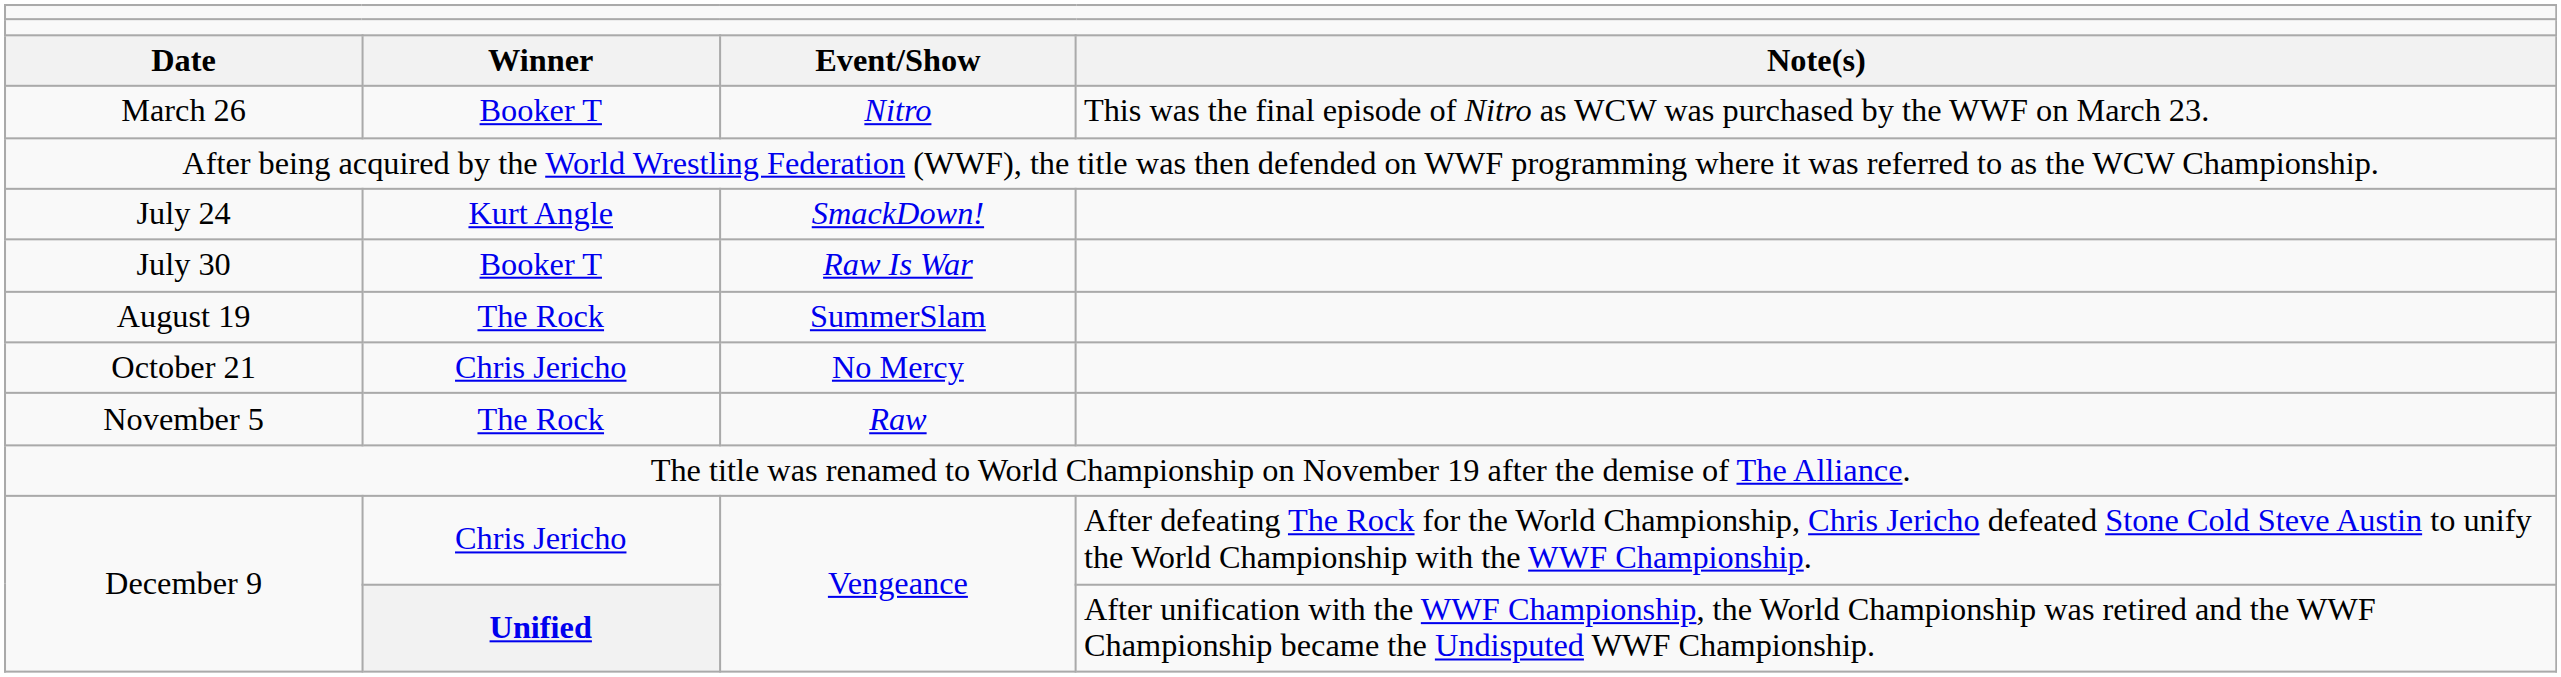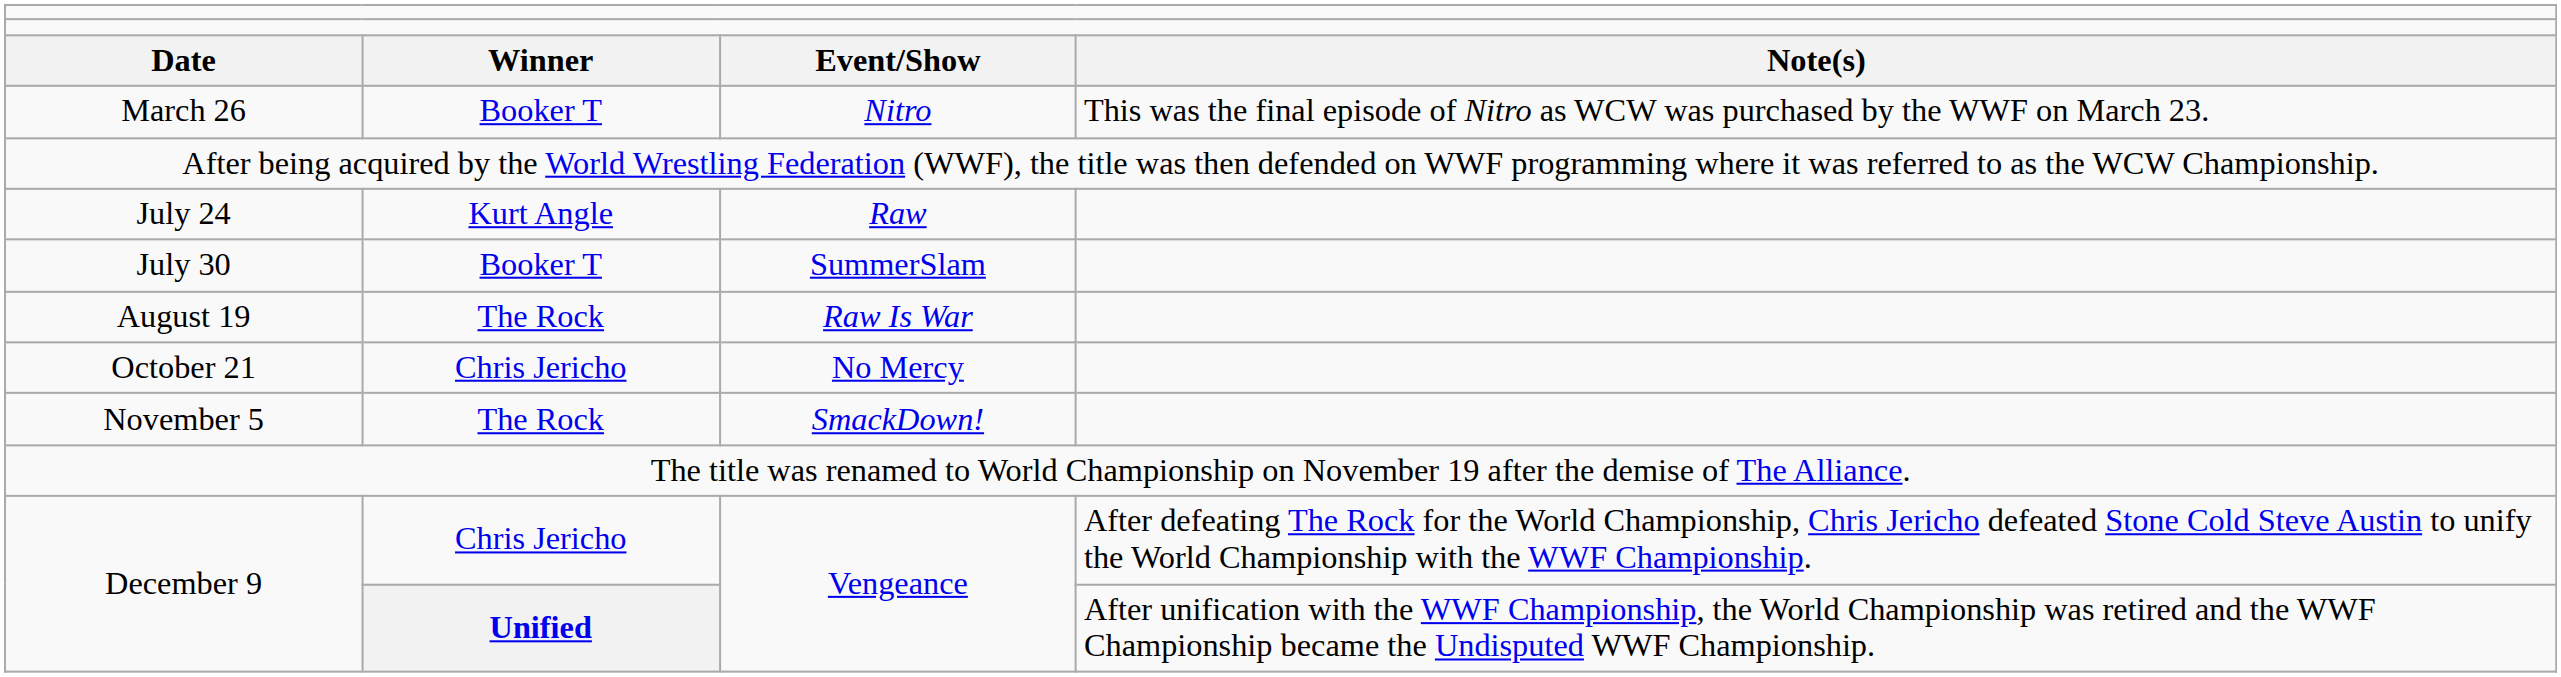July 24 | column 3: SmackDown! -> Raw
July 30 | column 3: Raw Is War -> SummerSlam
August 19 | column 3: SummerSlam -> Raw Is War
November 5 | column 3: Raw -> SmackDown!
